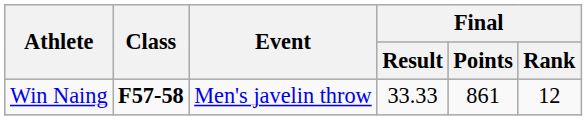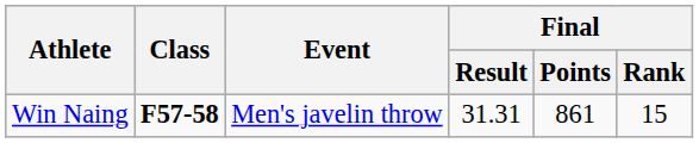Win Naing | Final / Result: 33.33 -> 31.31
Win Naing | Final / Rank: 12 -> 15
